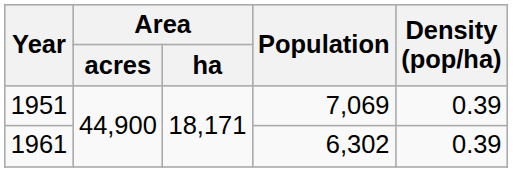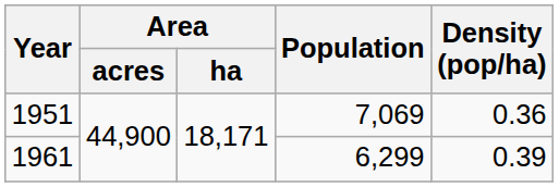1951 | Density (pop/ha): 0.39 -> 0.36
1961 | Population: 6,302 -> 6,299
